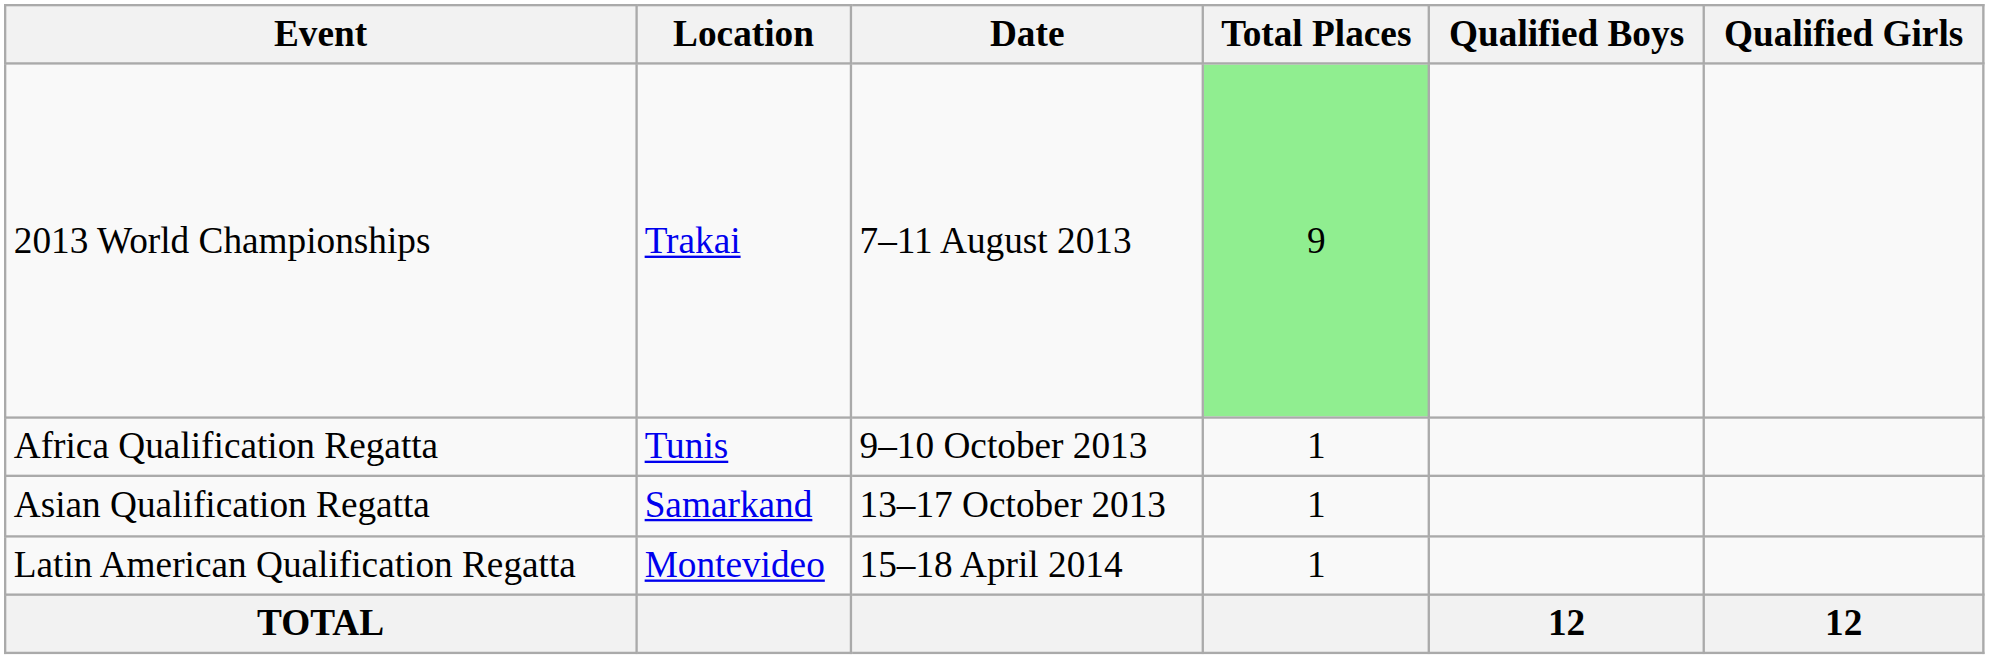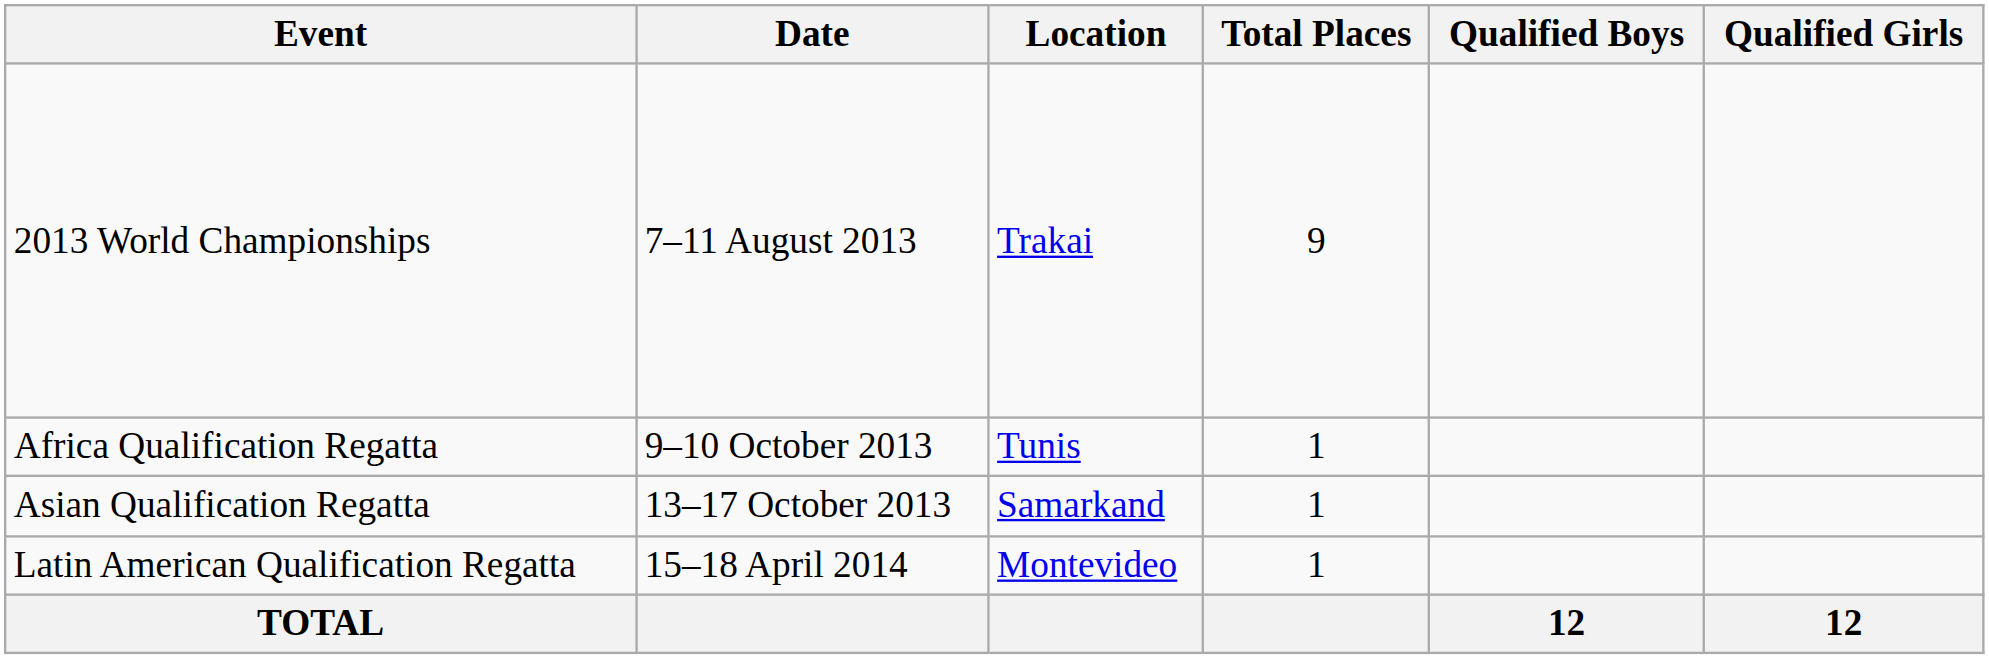columns swapped: Location <-> Date
2013 World Championships | Total Places: lightgreen background -> no background
